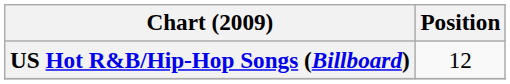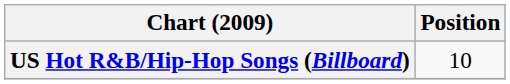US Hot R&B/Hip-Hop Songs (Billboard) | Position: 12 -> 10
